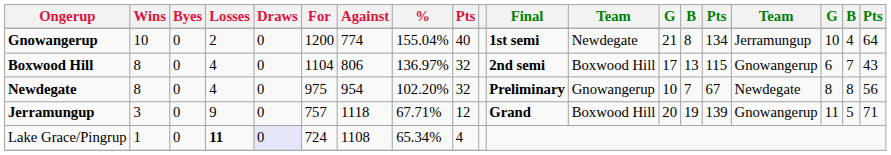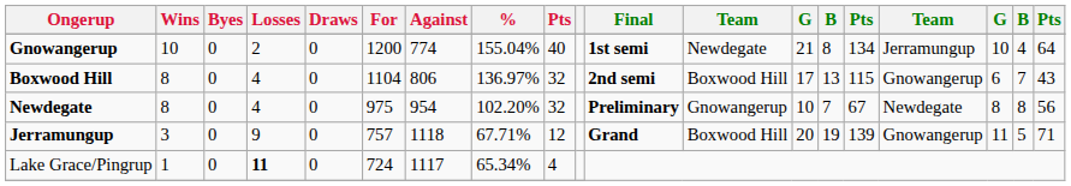Lake Grace/Pingrup | Draws: lavender background -> no background
Lake Grace/Pingrup | Against: 1108 -> 1117
